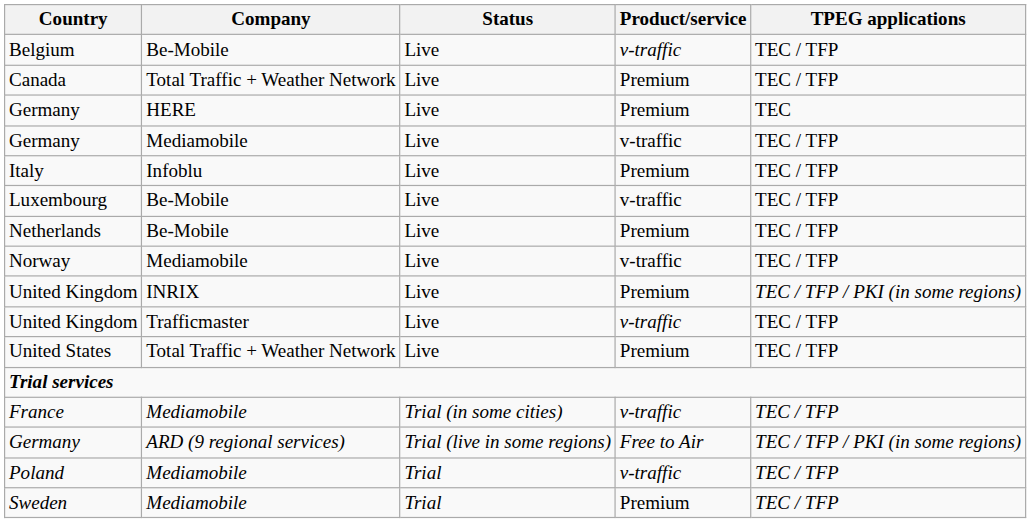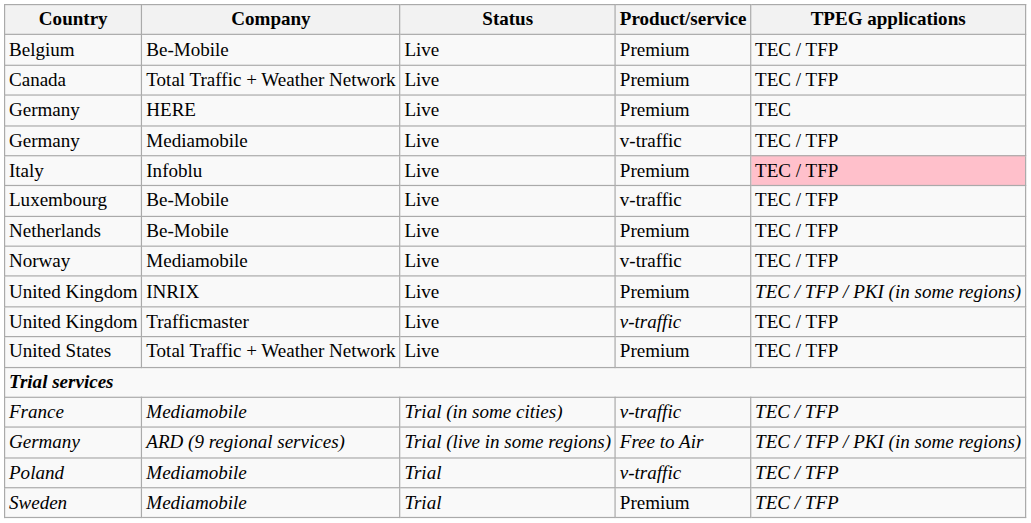Belgium | Product/service: v-traffic -> Premium
Italy | TPEG applications: no background -> pink background
